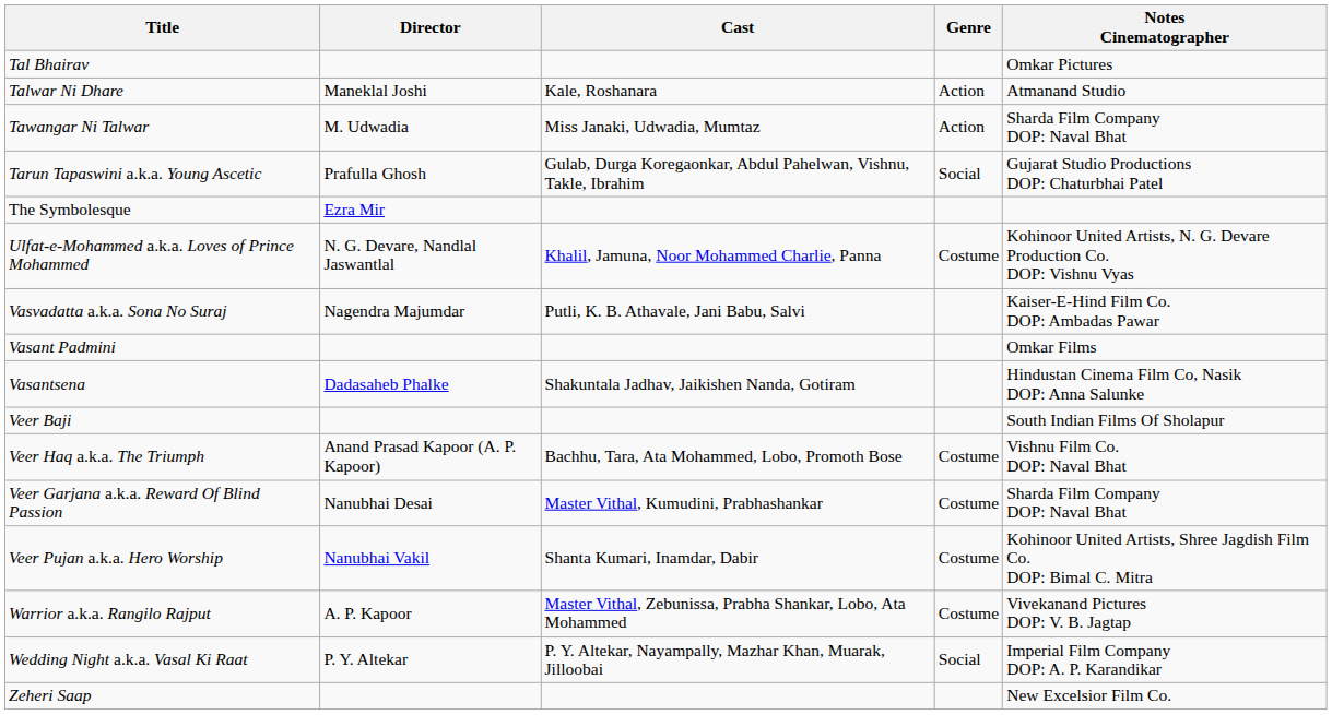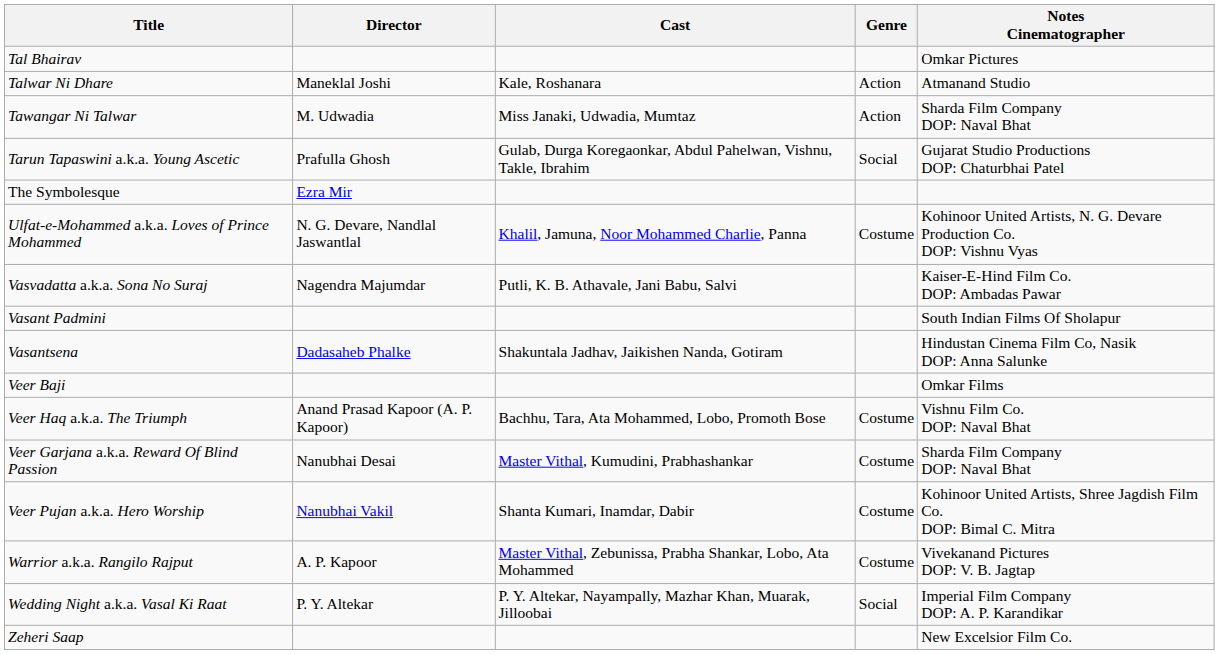Vasant Padmini | Notes Cinematographer: Omkar Films -> South Indian Films Of Sholapur
Veer Baji | Notes Cinematographer: South Indian Films Of Sholapur -> Omkar Films
